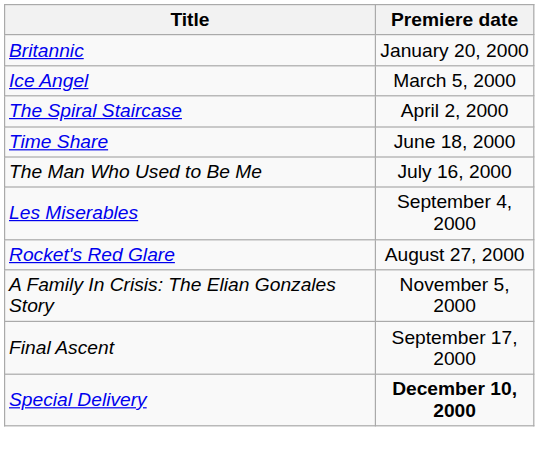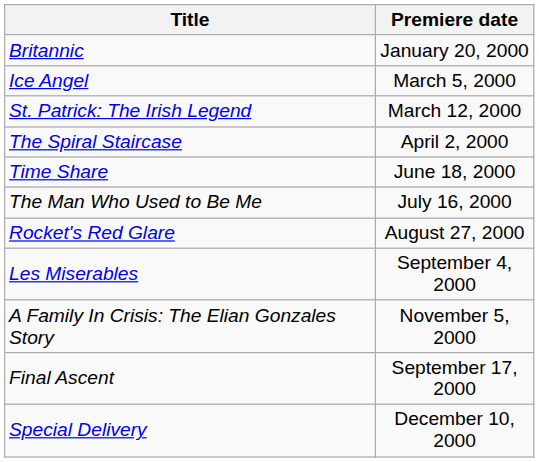+ row: St. Patrick: The Irish Legend | March 12, 2000
rows swapped: Rocket's Red Glare <-> Les Miserables
Special Delivery | Premiere date: bold -> normal
